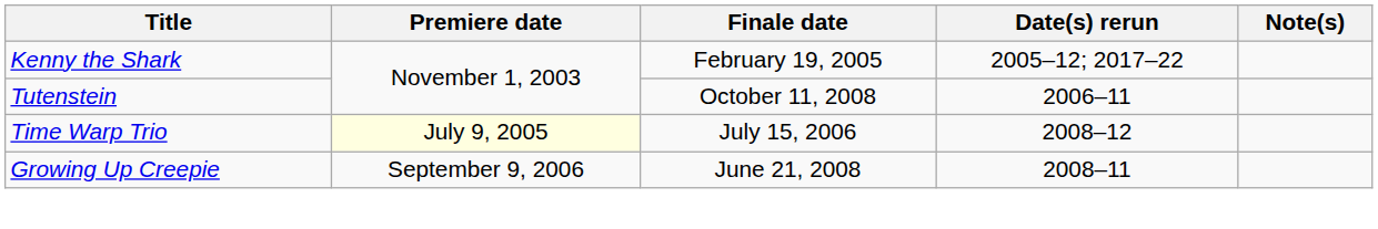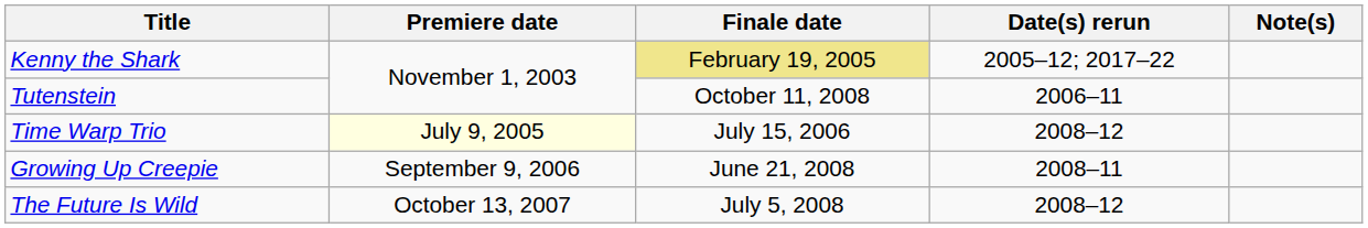Kenny the Shark | Finale date: no background -> khaki background
+ row: The Future Is Wild | October 13, 2007 | July 5, 2008 | 2008–12
